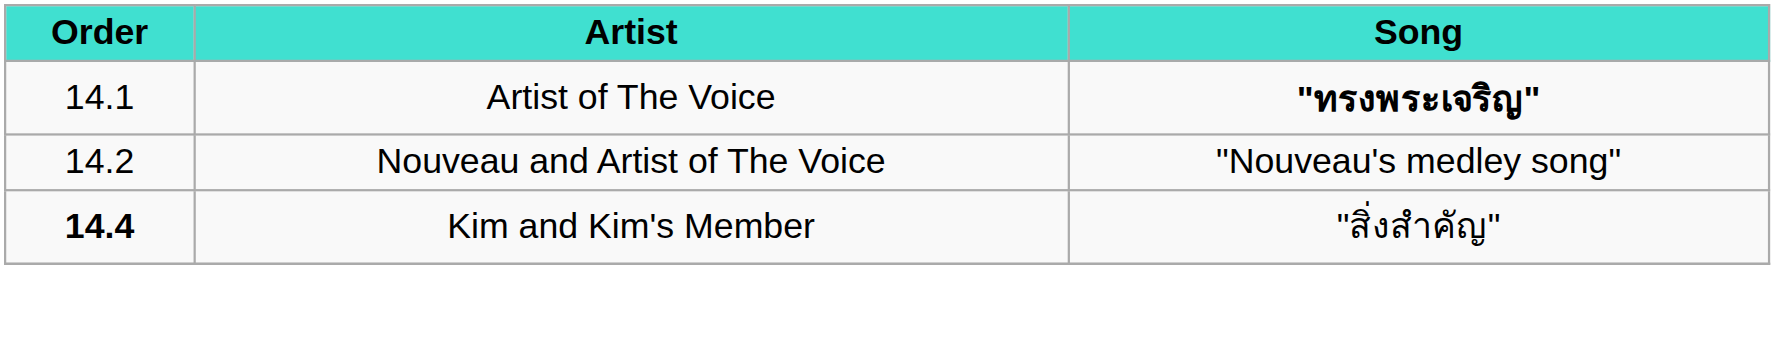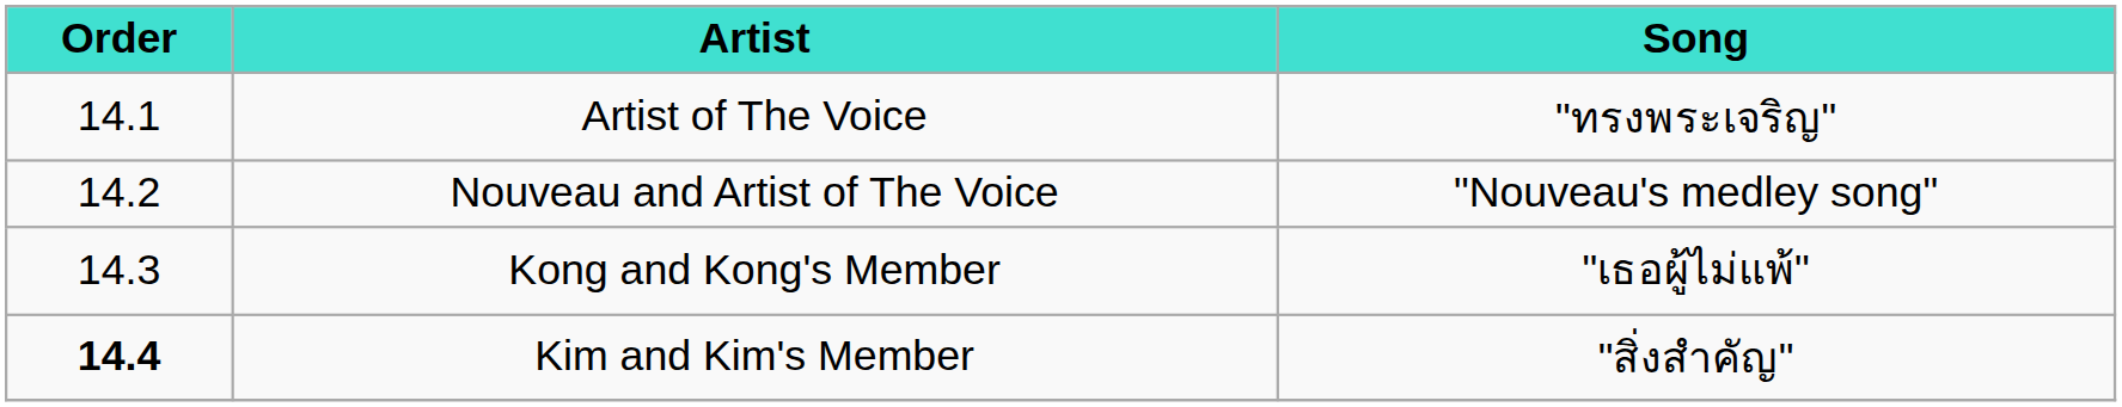Artist of The Voice | Song: bold -> normal
+ row: 14.3 | Kong and Kong's Member | "เธอผู้ไม่แพ้"
